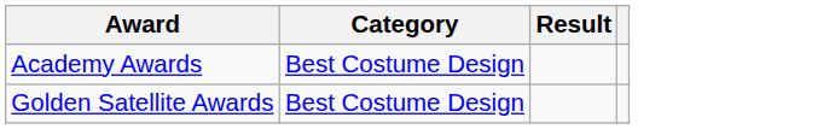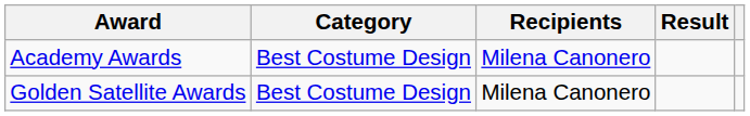+ column: Recipients | Milena Canonero | Milena Canonero
